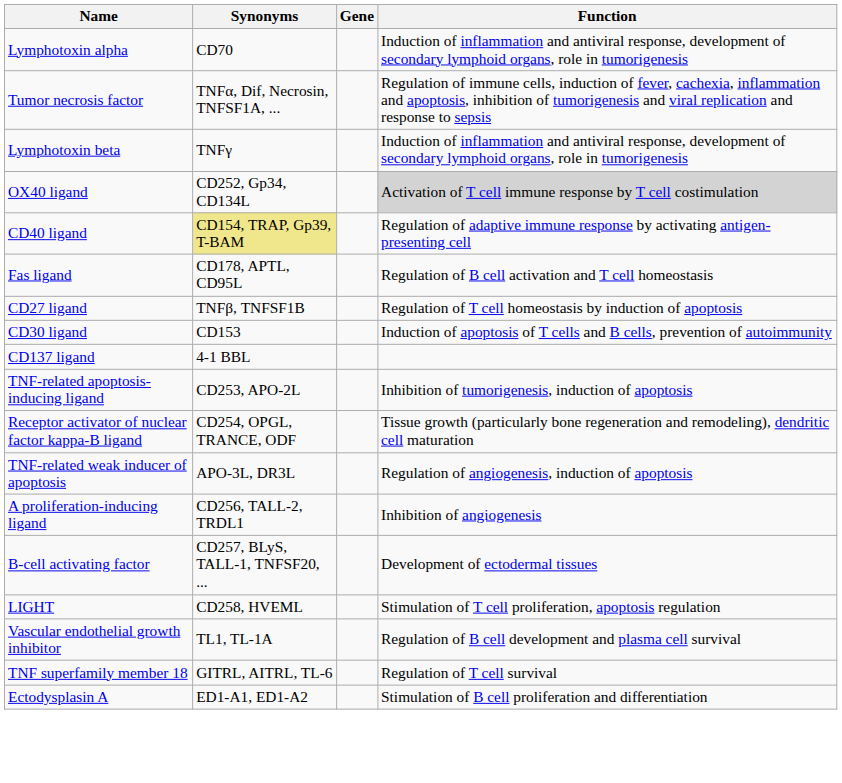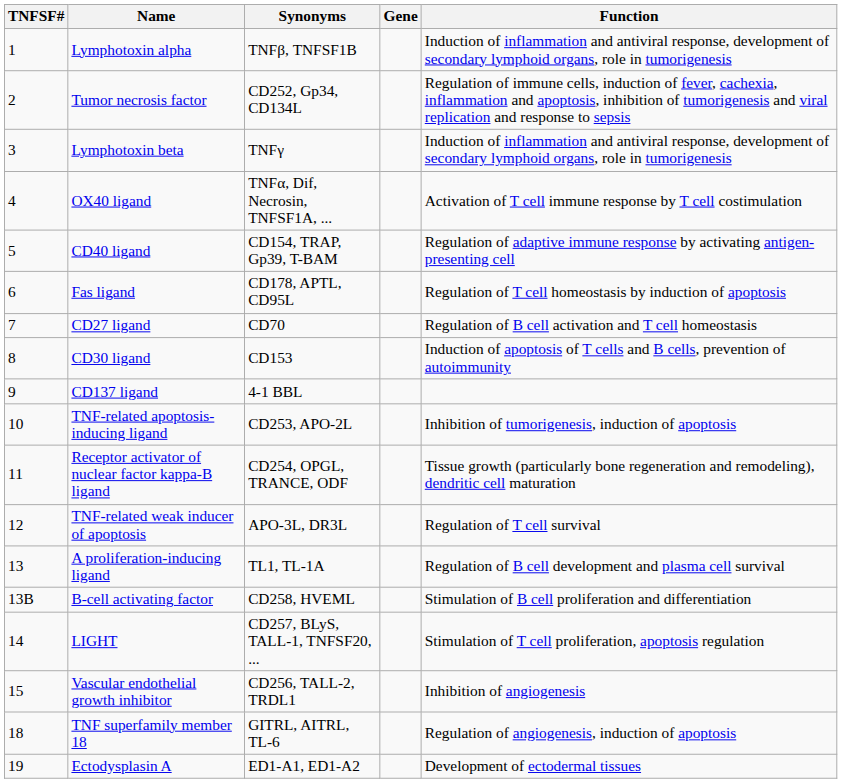+ column: TNFSF# | 1 | 2 | 3 | 4 | 5 | 6 | 7 | 8 | 9 | 10 | 11 | 12 | 13 | 13B | 14 | 15 | 18 | 19
Lymphotoxin alpha | Synonyms: CD70 -> TNFβ, TNFSF1B
Tumor necrosis factor | Synonyms: TNFα, Dif, Necrosin, TNFSF1A, ... -> CD252, Gp34, CD134L
OX40 ligand | Synonyms: CD252, Gp34, CD134L -> TNFα, Dif, Necrosin, TNFSF1A, ...
OX40 ligand | Function: lightgrey background -> no background
CD40 ligand | Synonyms: khaki background -> no background
Fas ligand | Function: Regulation of B cell activation and T cell homeostasis -> Regulation of T cell homeostasis by induction of apoptosis
CD27 ligand | Synonyms: TNFβ, TNFSF1B -> CD70
CD27 ligand | Function: Regulation of T cell homeostasis by induction of apoptosis -> Regulation of B cell activation and T cell homeostasis
TNF-related weak inducer of apoptosis | Function: Regulation of angiogenesis, induction of apoptosis -> Regulation of T cell survival
A proliferation-inducing ligand | Synonyms: CD256, TALL-2, TRDL1 -> TL1, TL-1A
A proliferation-inducing ligand | Function: Inhibition of angiogenesis -> Regulation of B cell development and plasma cell survival
B-cell activating factor | Synonyms: CD257, BLyS, TALL-1, TNFSF20, ... -> CD258, HVEML
B-cell activating factor | Function: Development of ectodermal tissues -> Stimulation of B cell proliferation and differentiation
LIGHT | Synonyms: CD258, HVEML -> CD257, BLyS, TALL-1, TNFSF20, ...
Vascular endothelial growth inhibitor | Synonyms: TL1, TL-1A -> CD256, TALL-2, TRDL1
Vascular endothelial growth inhibitor | Function: Regulation of B cell development and plasma cell survival -> Inhibition of angiogenesis
TNF superfamily member 18 | Function: Regulation of T cell survival -> Regulation of angiogenesis, induction of apoptosis
Ectodysplasin A | Function: Stimulation of B cell proliferation and differentiation -> Development of ectodermal tissues
